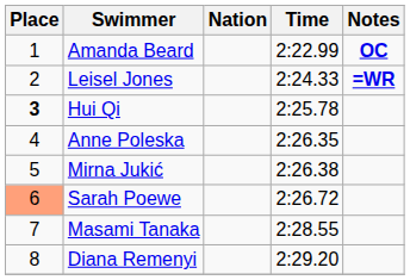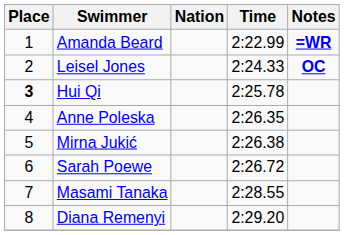Amanda Beard | Notes: OC -> =WR
Leisel Jones | Notes: =WR -> OC
Sarah Poewe | Place: lightsalmon background -> no background
